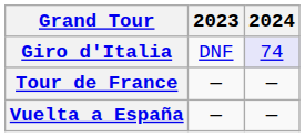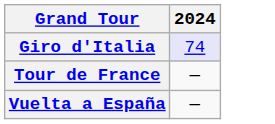- column: 2023 | DNF | — | —
